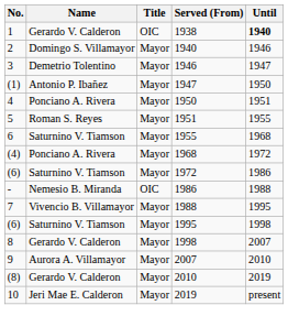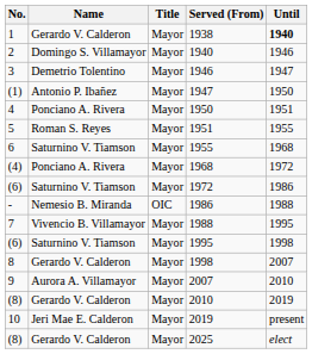1938 | Title: OIC -> Mayor
+ row: (8) | Gerardo V. Calderon | Mayor | 2025 | elect
